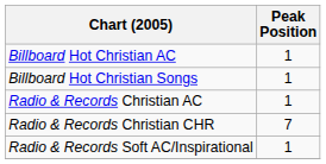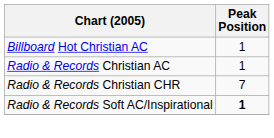- row: Billboard Hot Christian Songs | 1
Radio & Records Soft AC/Inspirational | Peak Position: normal -> bold
